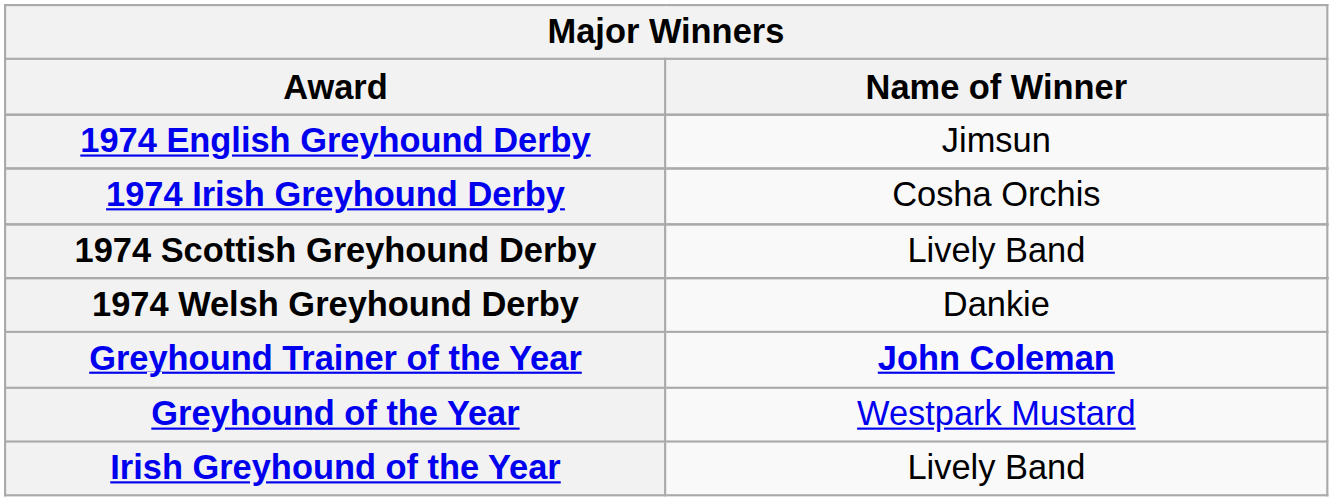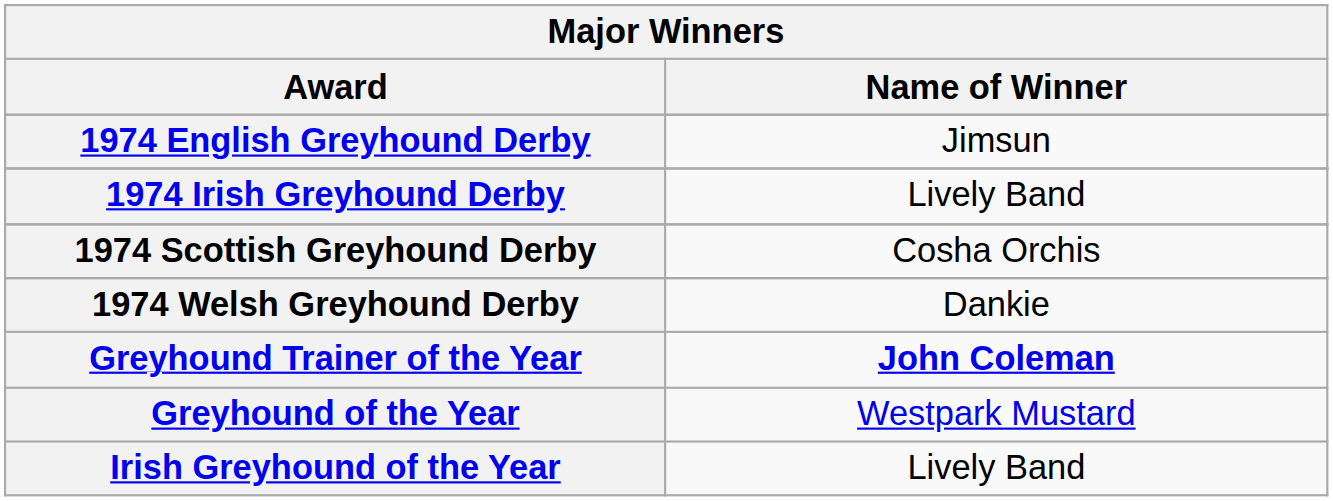1974 Irish Greyhound Derby | Name of Winner: Cosha Orchis -> Lively Band
1974 Scottish Greyhound Derby | Name of Winner: Lively Band -> Cosha Orchis
